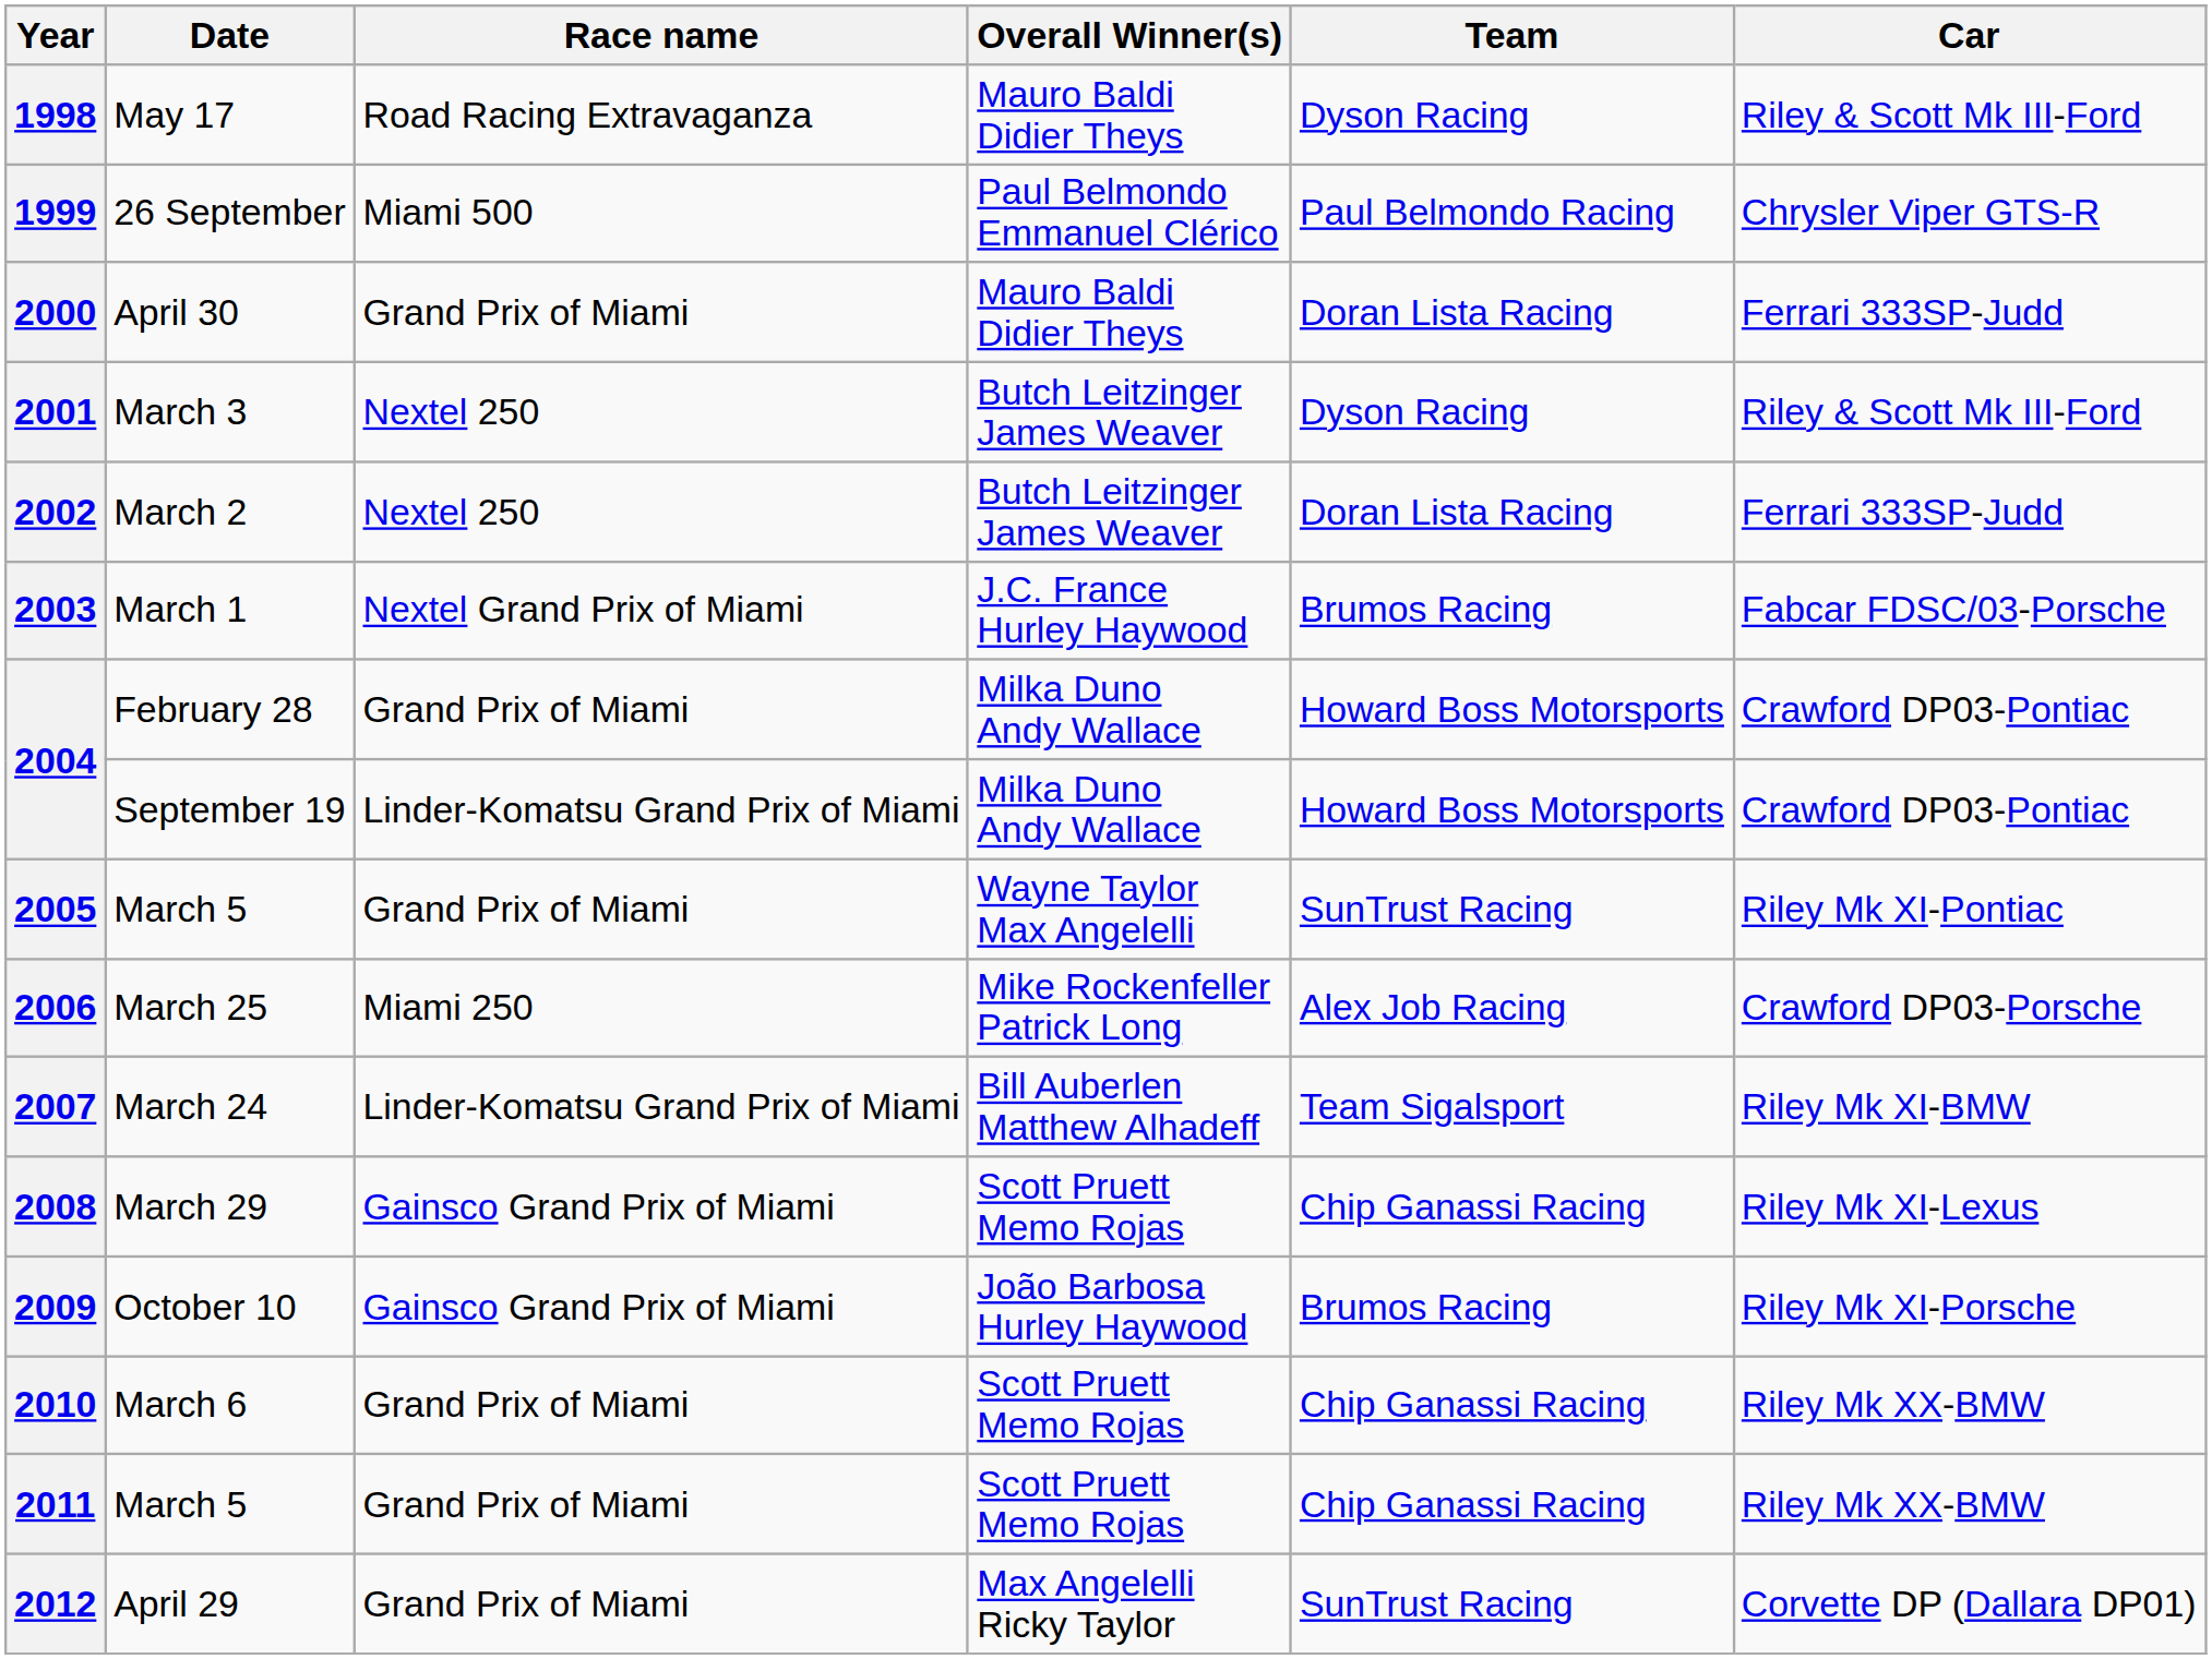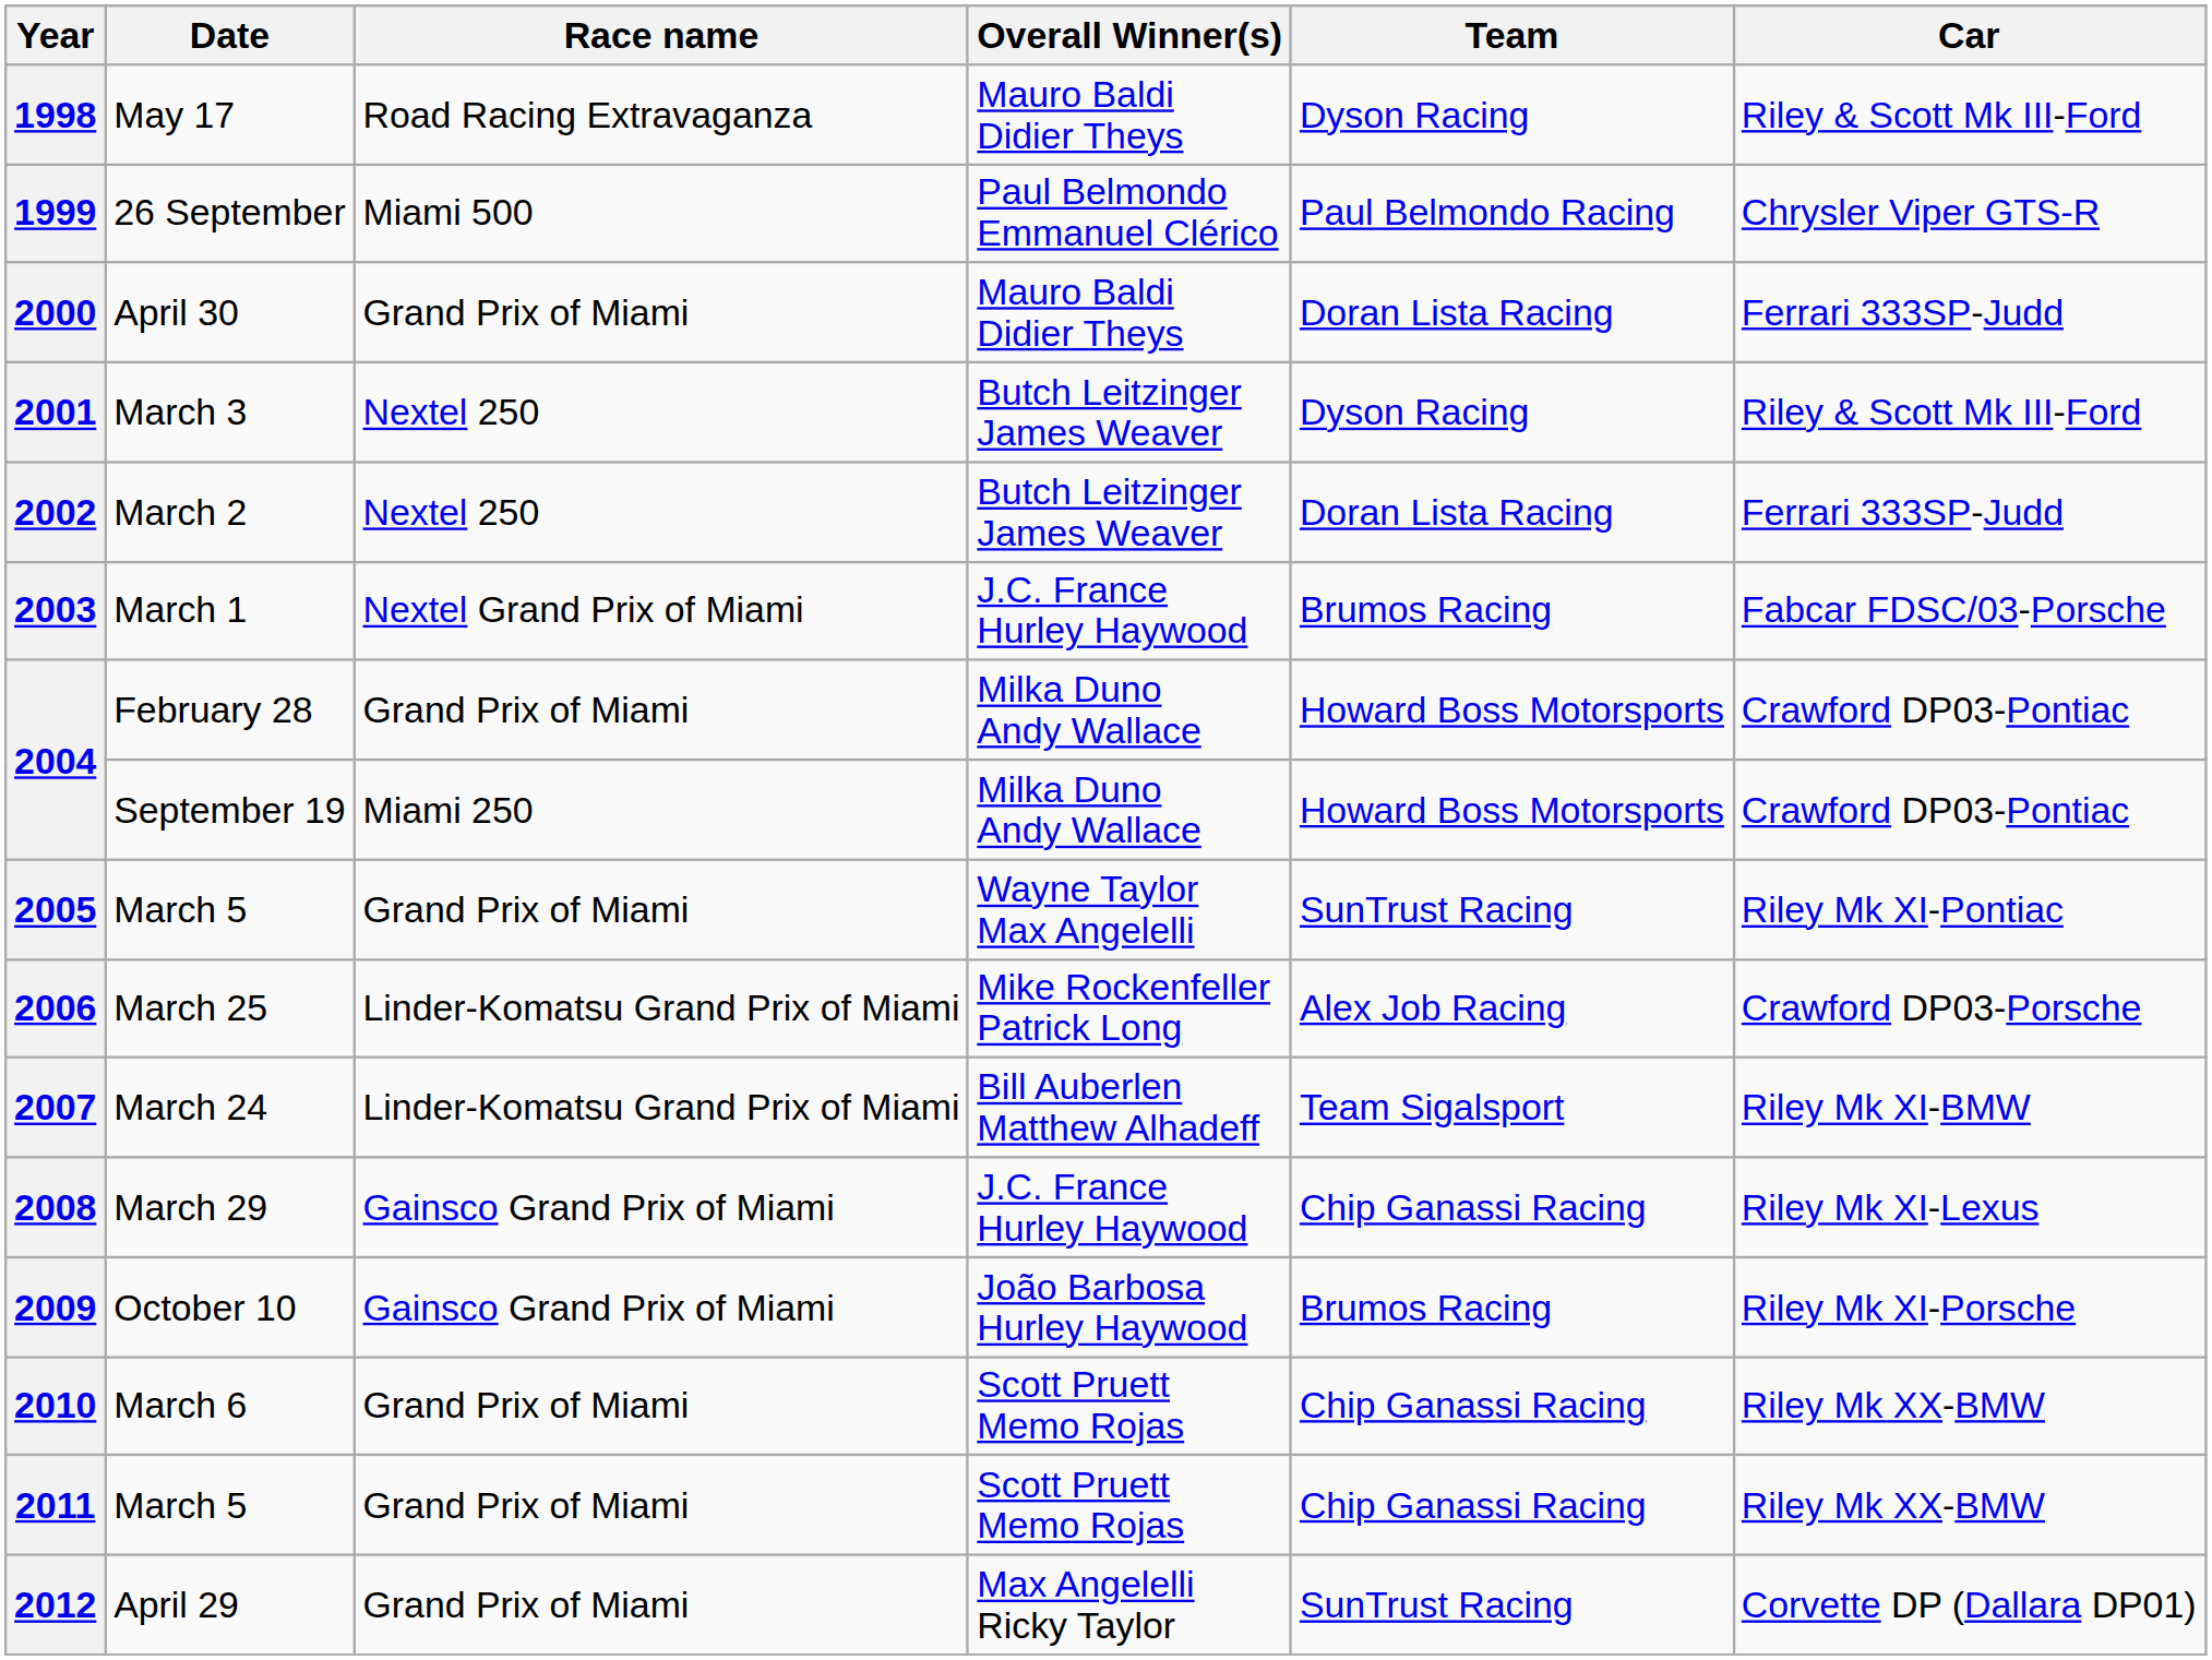2004 / September 19 | Race name: Linder-Komatsu Grand Prix of Miami -> Miami 250
2006 | Race name: Miami 250 -> Linder-Komatsu Grand Prix of Miami
2008 | Overall Winner(s): Scott Pruett Memo Rojas -> J.C. France Hurley Haywood
